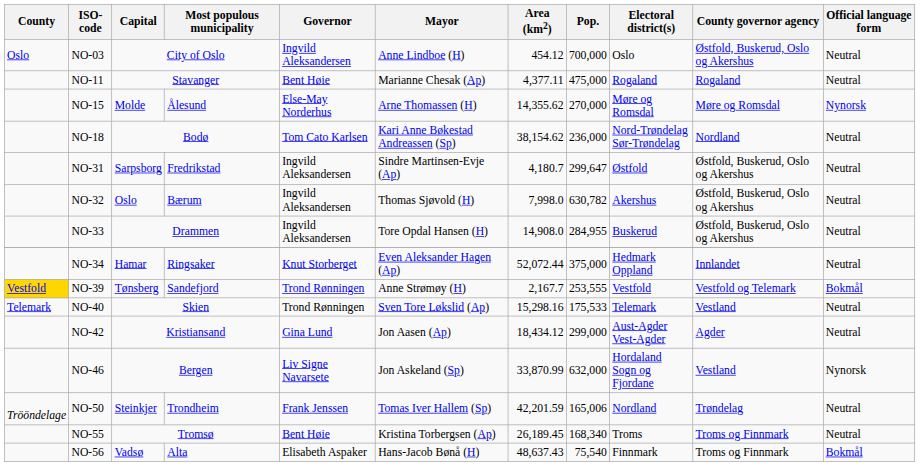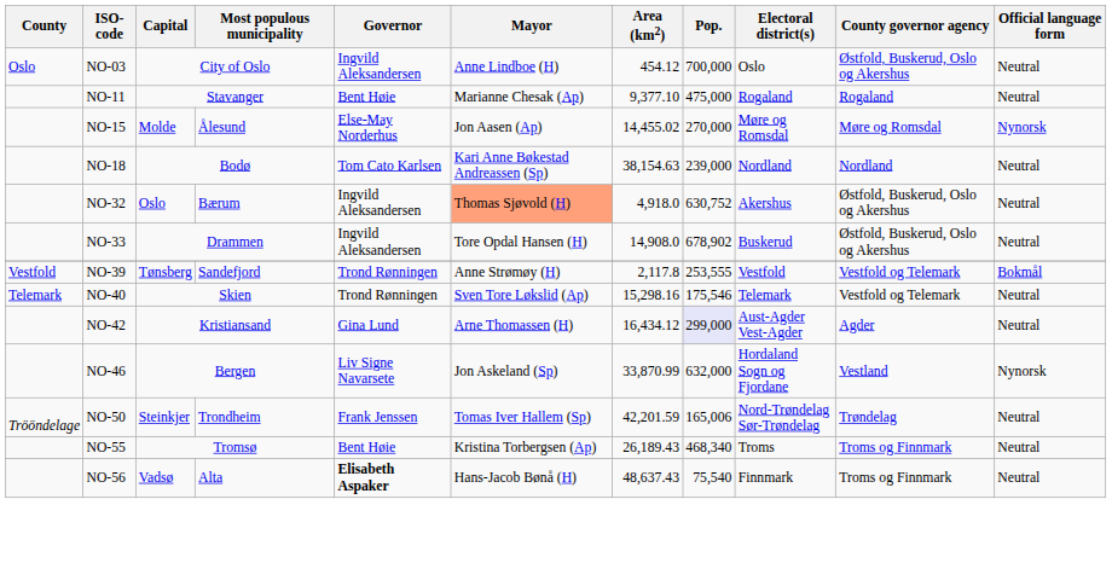NO-11 | Area (km2): 4,377.11 -> 9,377.10
NO-15 | Mayor: Arne Thomassen (H) -> Jon Aasen (Ap)
NO-15 | Area (km2): 14,355.62 -> 14,455.02
NO-18 | Area (km2): 38,154.62 -> 38,154.63
NO-18 | Pop.: 236,000 -> 239,000
NO-18 | Electoral district(s): Nord-Trøndelag Sør-Trøndelag -> Nordland
- row: NO-31 | Sarpsborg | Fredrikstad | Ingvild Aleksandersen | Sindre Martinsen-Evje (Ap) | 4,180.7 | 299,647 | Østfold | Østfold, Buskerud, Oslo og Akershus | Neutral
NO-32 | Mayor: no background -> lightsalmon background
NO-32 | Area (km2): 7,998.0 -> 4,918.0
NO-32 | Pop.: 630,782 -> 630,752
NO-33 | Pop.: 284,955 -> 678,902
- row: NO-34 | Hamar | Ringsaker | Knut Storberget | Even Aleksander Hagen (Ap) | 52,072.44 | 375,000 | Hedmark Oppland | Innlandet | Neutral
NO-39 | County: gold background -> no background
NO-39 | Area (km2): 2,167.7 -> 2,117.8
NO-40 | Pop.: 175,533 -> 175,546
NO-40 | County governor agency: Vestland -> Vestfold og Telemark
NO-42 | Mayor: Jon Aasen (Ap) -> Arne Thomassen (H)
NO-42 | Area (km2): 18,434.12 -> 16,434.12
NO-42 | Pop.: no background -> lavender background
NO-50 | Electoral district(s): Nordland -> Nord-Trøndelag Sør-Trøndelag
NO-55 | Area (km2): 26,189.45 -> 26,189.43
NO-55 | Pop.: 168,340 -> 468,340
NO-56 | Governor: normal -> bold
NO-56 | Official language form: Bokmål -> Neutral
